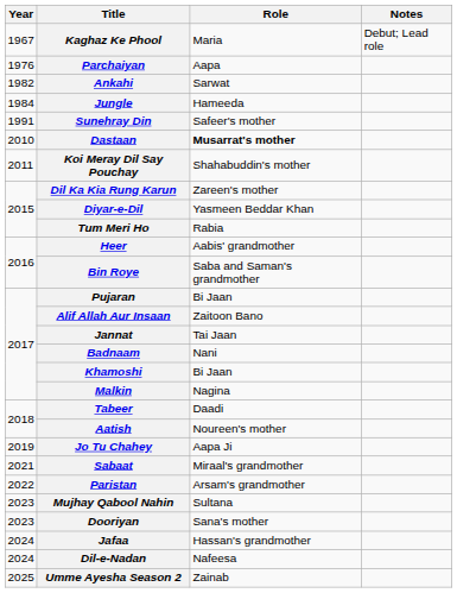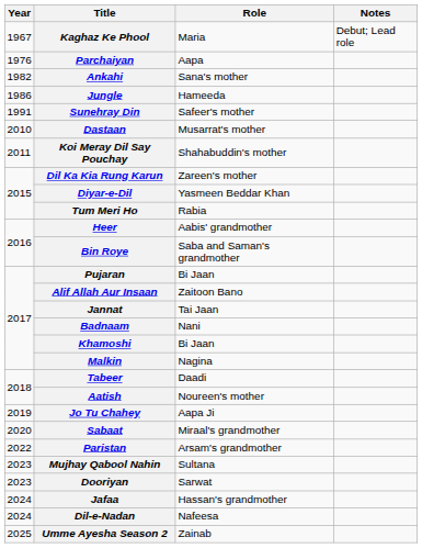Ankahi | Role: Sarwat -> Sana's mother
Jungle | Year: 1984 -> 1986
Dastaan | Role: bold -> normal
Sabaat | Year: 2021 -> 2020
Dooriyan | Role: Sana's mother -> Sarwat
